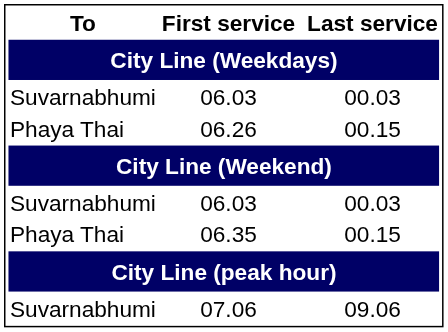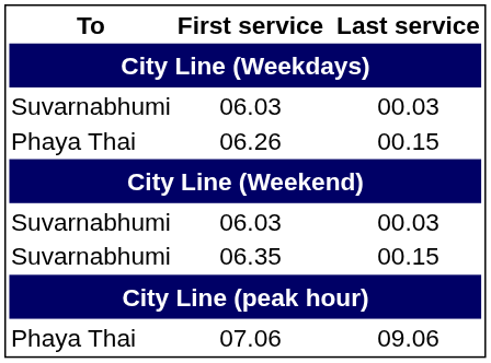06.35 | To: Phaya Thai -> Suvarnabhumi
07.06 | To: Suvarnabhumi -> Phaya Thai
